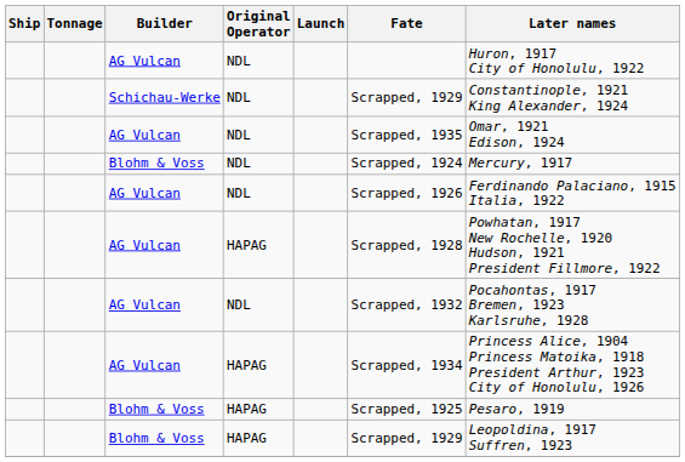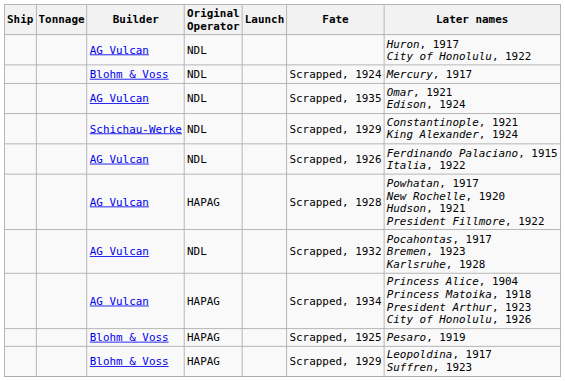rows swapped: Blohm & Voss / NDL <-> Schichau-Werke
